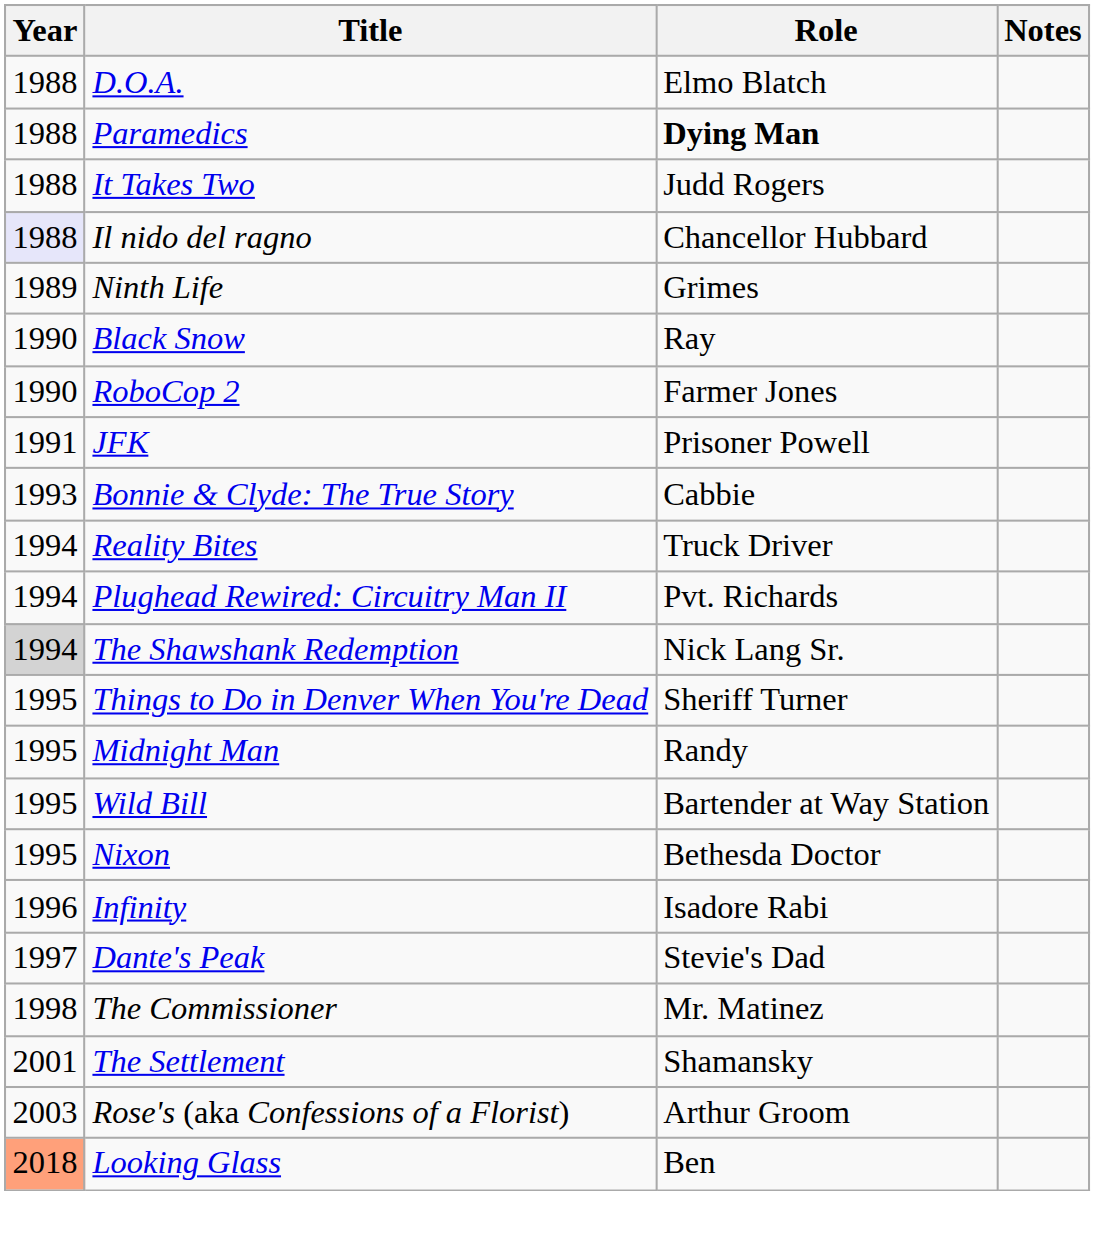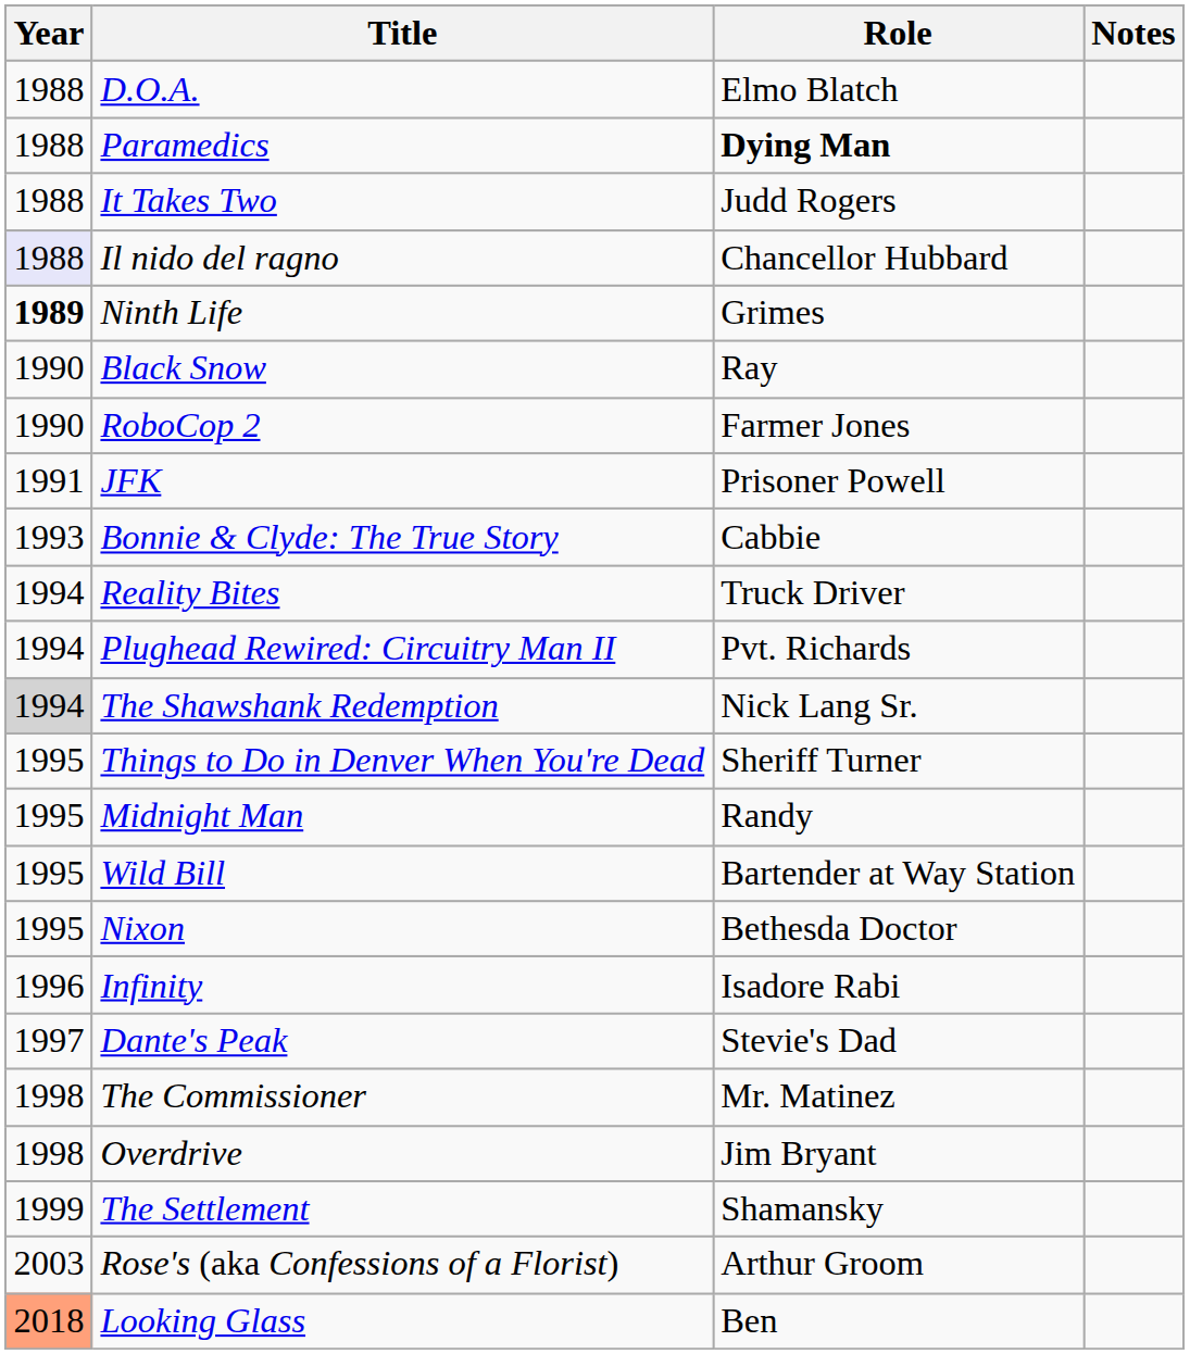Ninth Life | Year: normal -> bold
+ row: 1998 | Overdrive | Jim Bryant
The Settlement | Year: 2001 -> 1999
